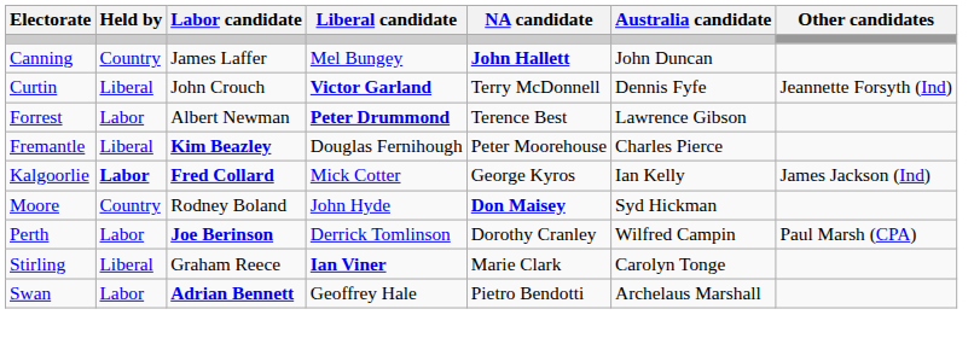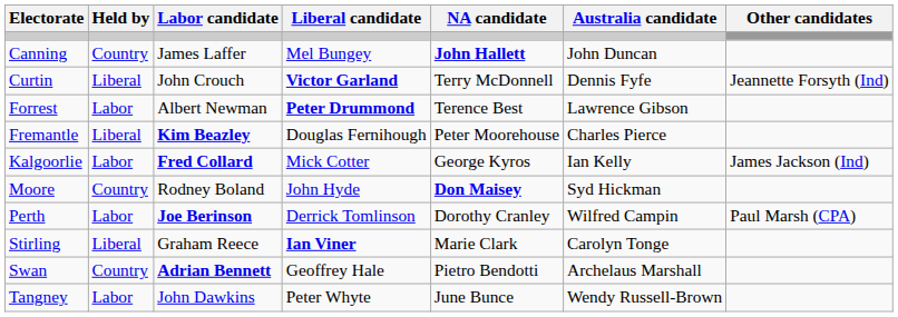Kalgoorlie | Held by: bold -> normal
Swan | Held by: Labor -> Country
+ row: Tangney | Labor | John Dawkins | Peter Whyte | June Bunce | Wendy Russell-Brown
